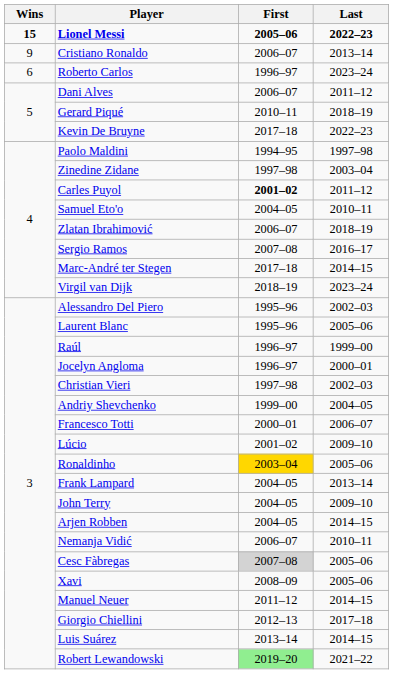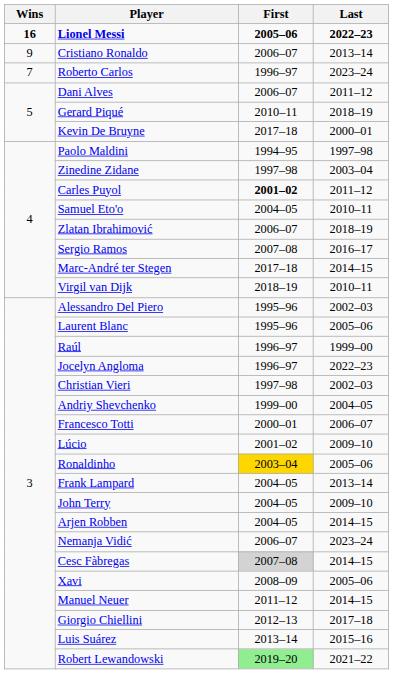Lionel Messi | Wins: 15 -> 16
Roberto Carlos | Wins: 6 -> 7
Kevin De Bruyne | Last: 2022–23 -> 2000–01
Virgil van Dijk | Last: 2023–24 -> 2010–11
Jocelyn Angloma | Last: 2000–01 -> 2022–23
Nemanja Vidić | Last: 2010–11 -> 2023–24
Cesc Fàbregas | Last: 2005–06 -> 2014–15
Luis Suárez | Last: 2014–15 -> 2015–16
